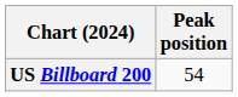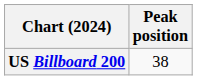US Billboard 200 | Peak position: 54 -> 38
